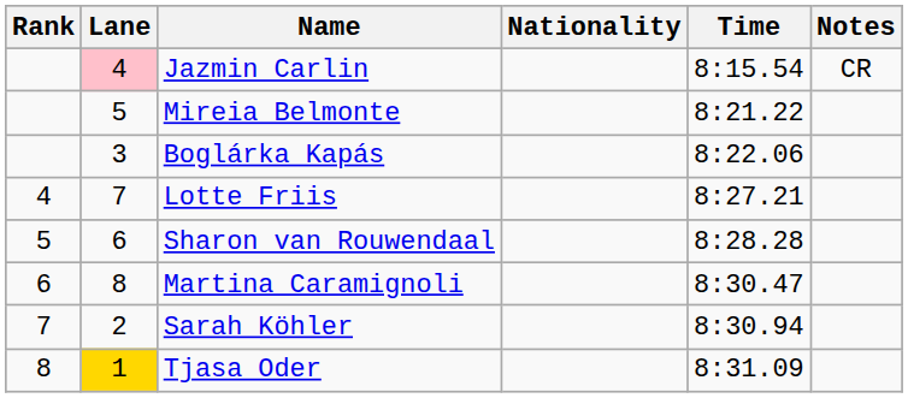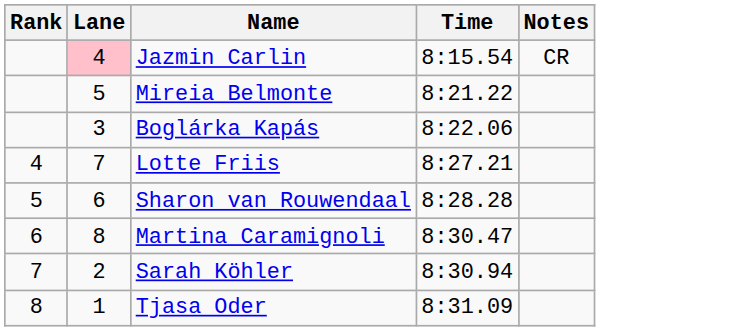- column: Nationality
Tjasa Oder | Lane: gold background -> no background
